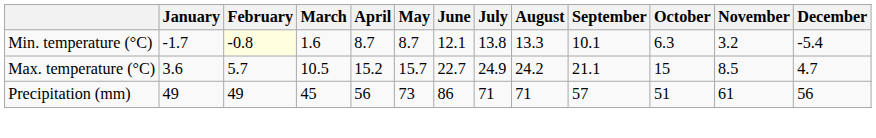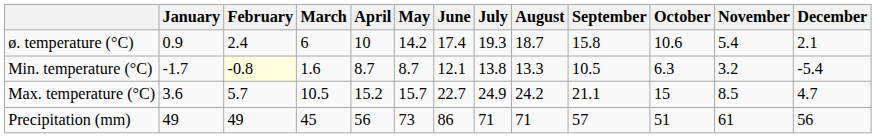+ row: ø. temperature (°C) | 0.9 | 2.4 | 6 | 10 | 14.2 | 17.4 | 19.3 | 18.7 | 15.8 | 10.6 | 5.4 | 2.1
Min. temperature (°C) | September: 10.1 -> 10.5
